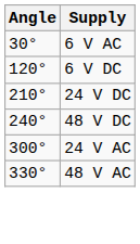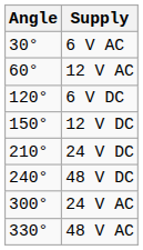+ row: 60° | 12 V AC
+ row: 150° | 12 V DC
